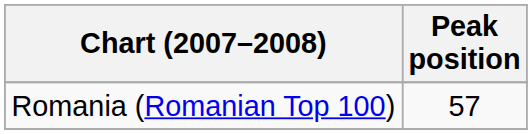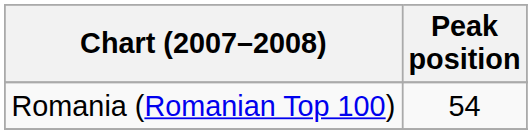Romania (Romanian Top 100) | Peak position: 57 -> 54
